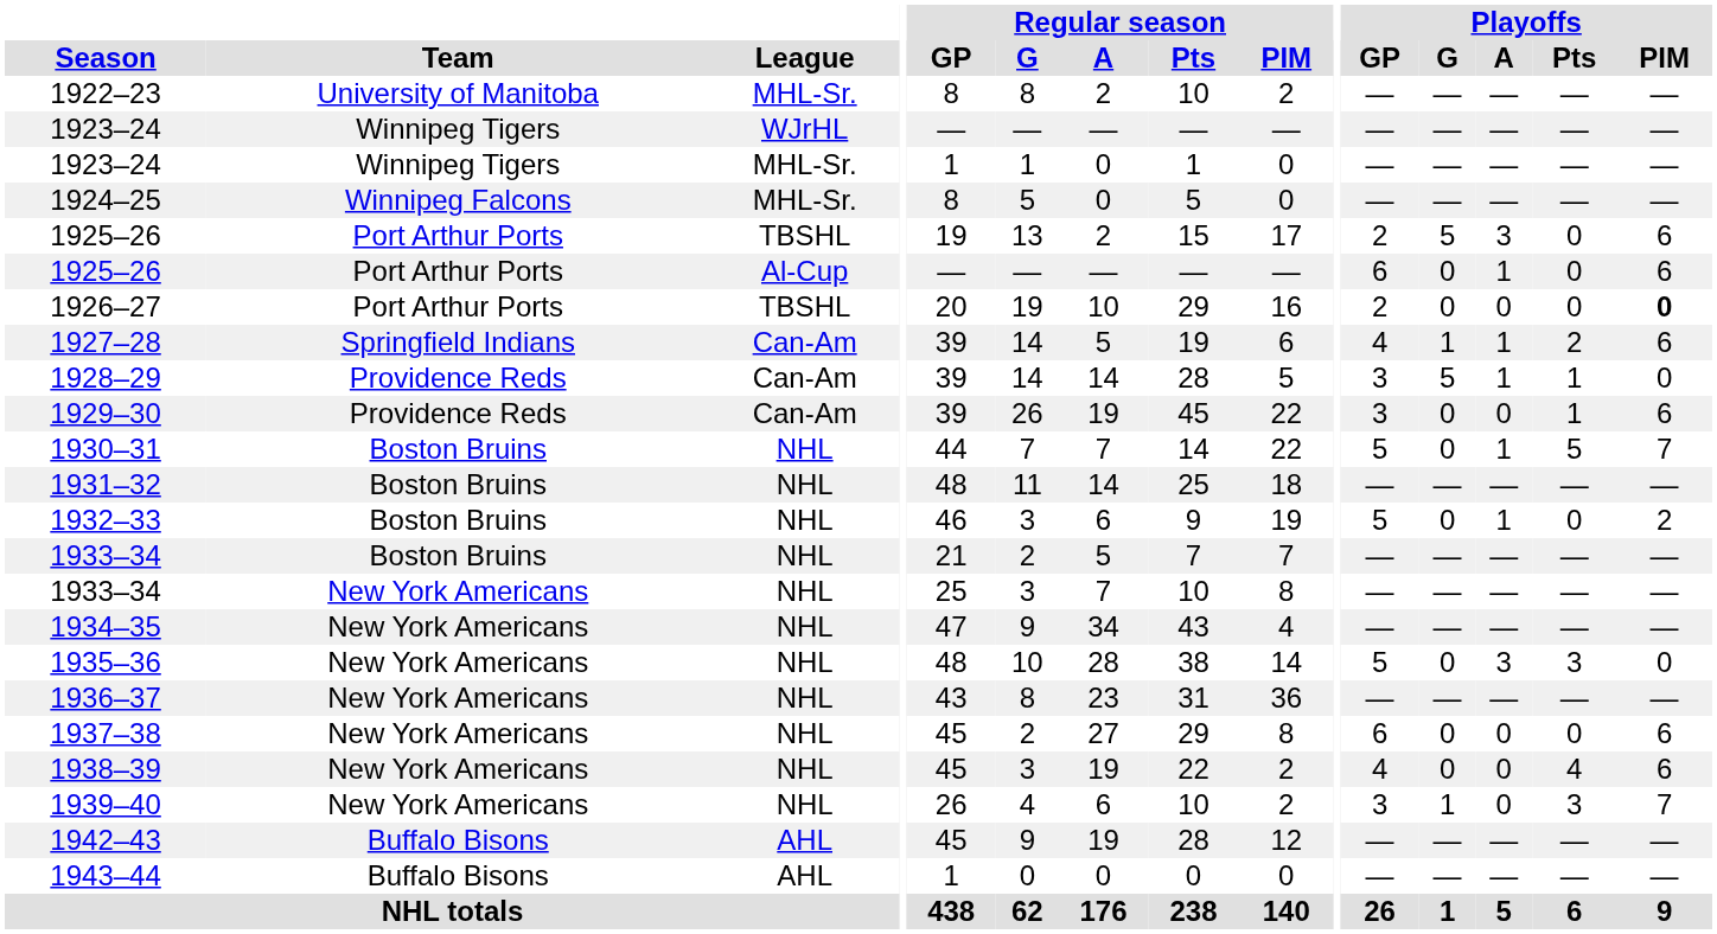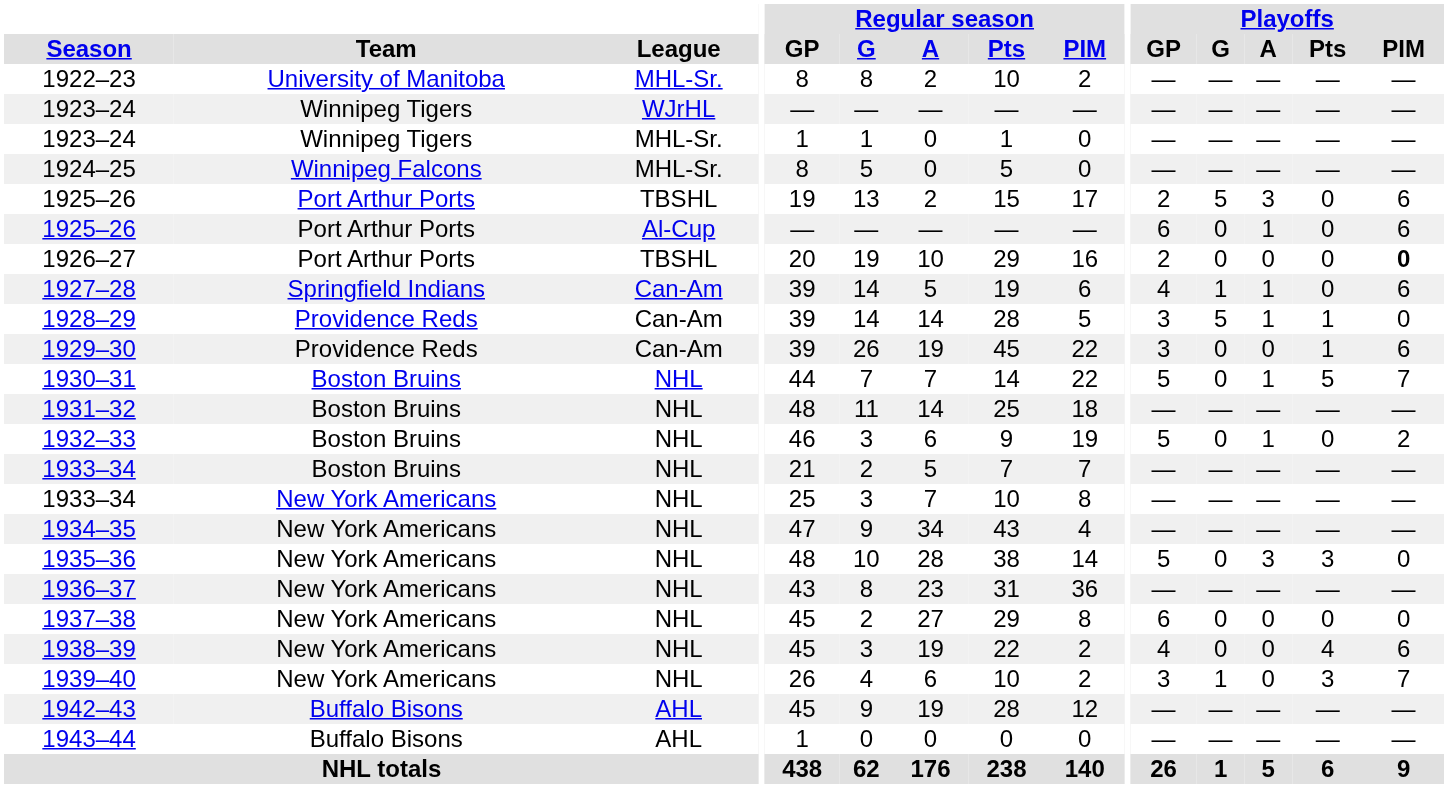1927–28 | Playoffs / Pts: 2 -> 0
1937–38 | Playoffs / PIM: 6 -> 0
